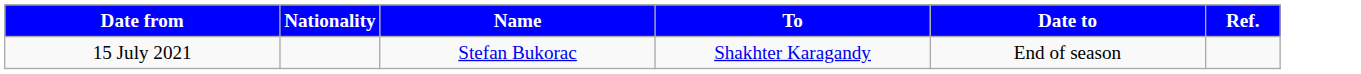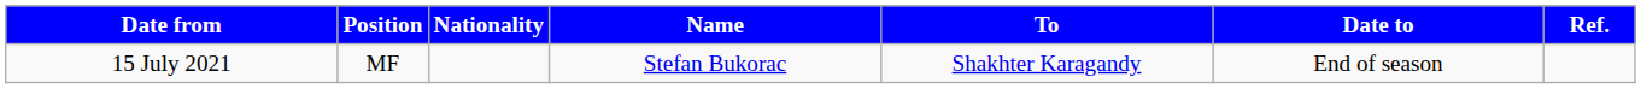+ column: Position | MF
